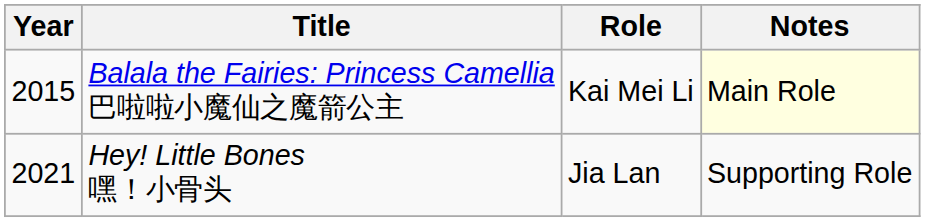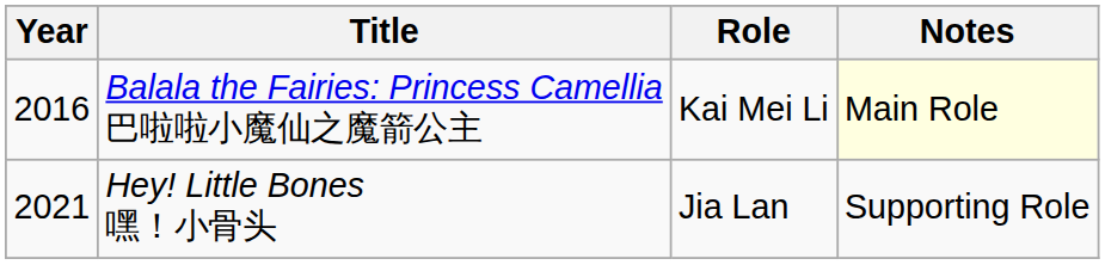Balala the Fairies: Princess Camellia 巴啦啦小魔仙之魔箭公主 | Year: 2015 -> 2016
